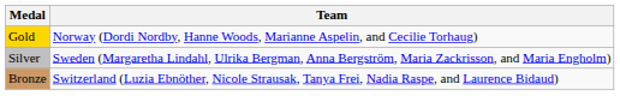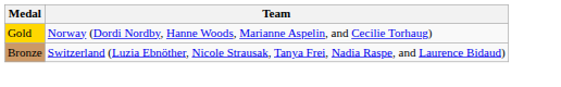- row: Silver | Sweden (Margaretha Lindahl, Ulrika Bergman, Anna Bergström, Maria Zackrisson, and Maria Engholm)
